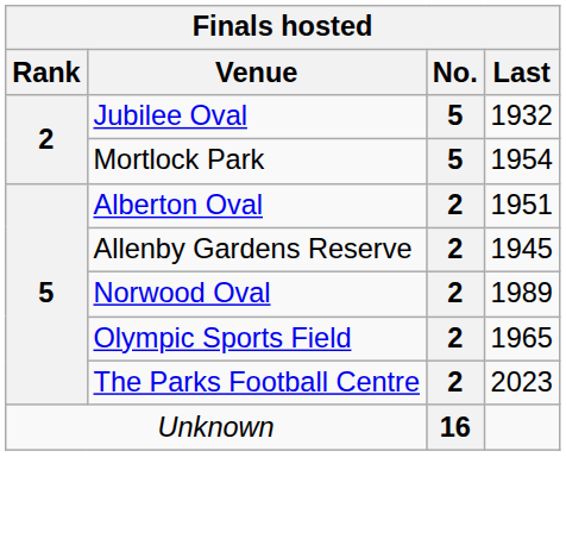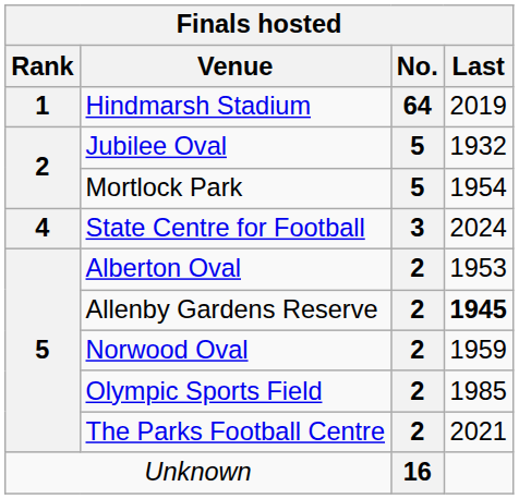+ row: 1 | Hindmarsh Stadium | 64 | 2019
+ row: 4 | State Centre for Football | 3 | 2024
Alberton Oval | Last: 1951 -> 1953
Allenby Gardens Reserve | Last: normal -> bold
Norwood Oval | Last: 1989 -> 1959
Olympic Sports Field | Last: 1965 -> 1985
The Parks Football Centre | Last: 2023 -> 2021
